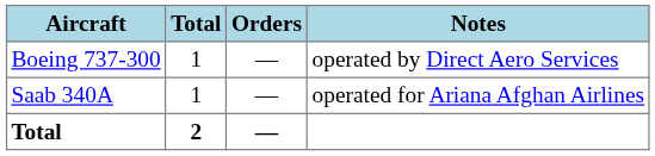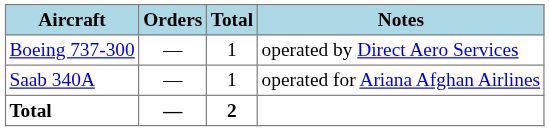columns swapped: Total <-> Orders
